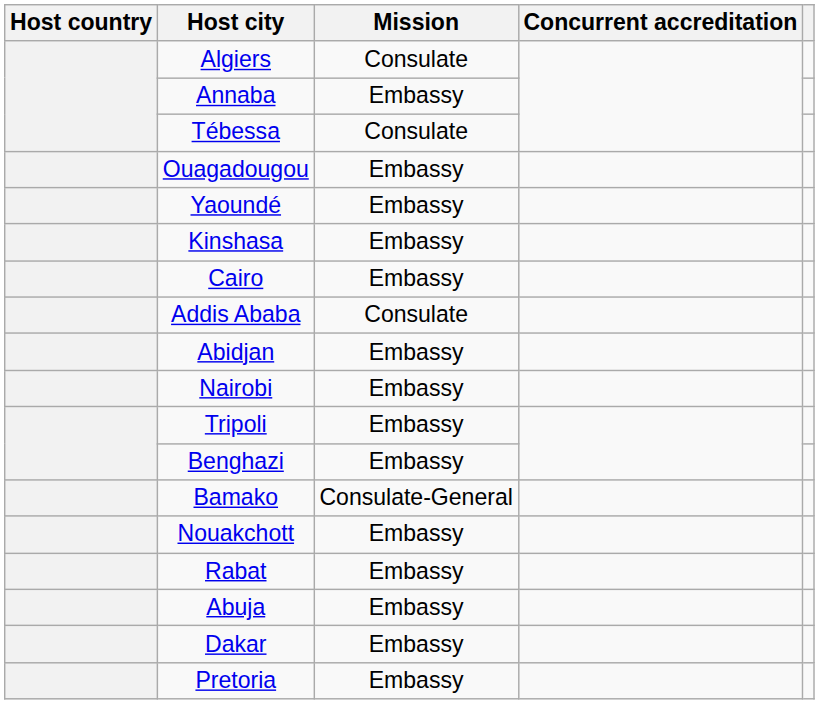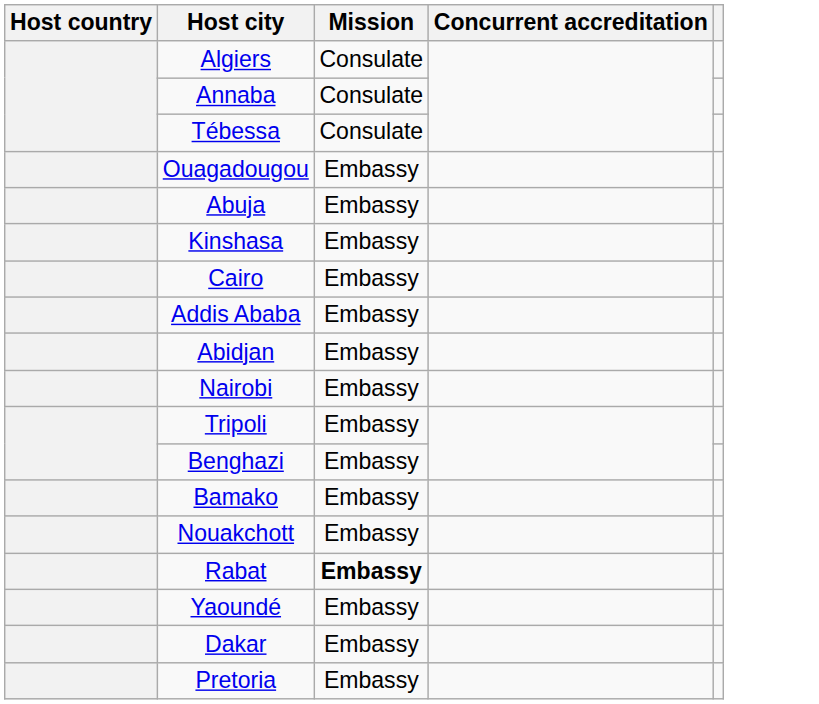Annaba | Mission: Embassy -> Consulate
rows swapped: Yaoundé <-> Abuja
Addis Ababa | Mission: Consulate -> Embassy
Bamako | Mission: Consulate-General -> Embassy
Rabat | Mission: normal -> bold
